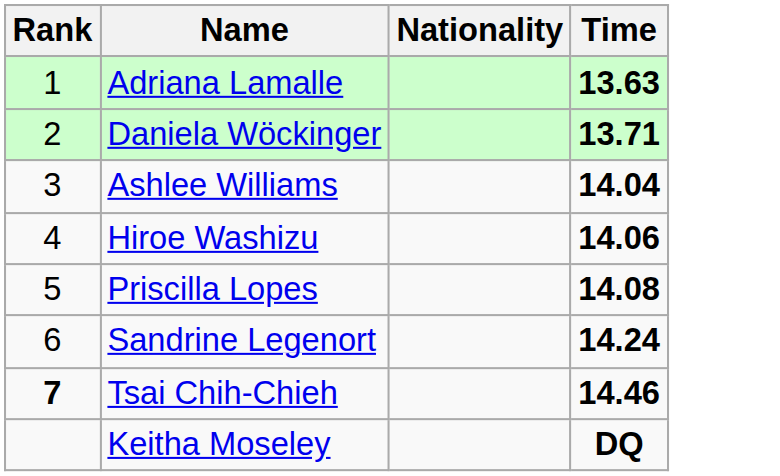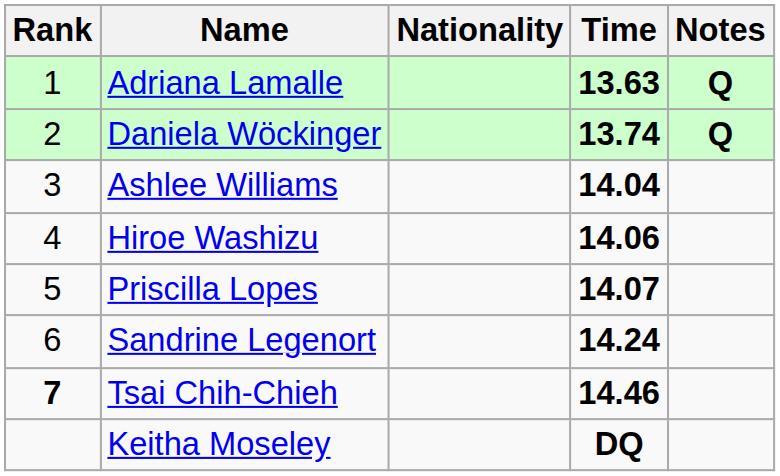+ column: Notes | Q | Q
Daniela Wöckinger | Time: 13.71 -> 13.74
Priscilla Lopes | Time: 14.08 -> 14.07
